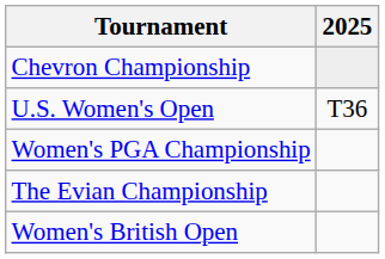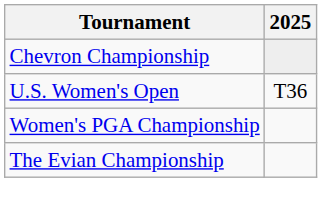- row: Women's British Open
